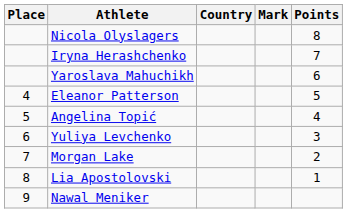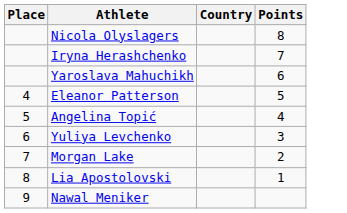- column: Mark
